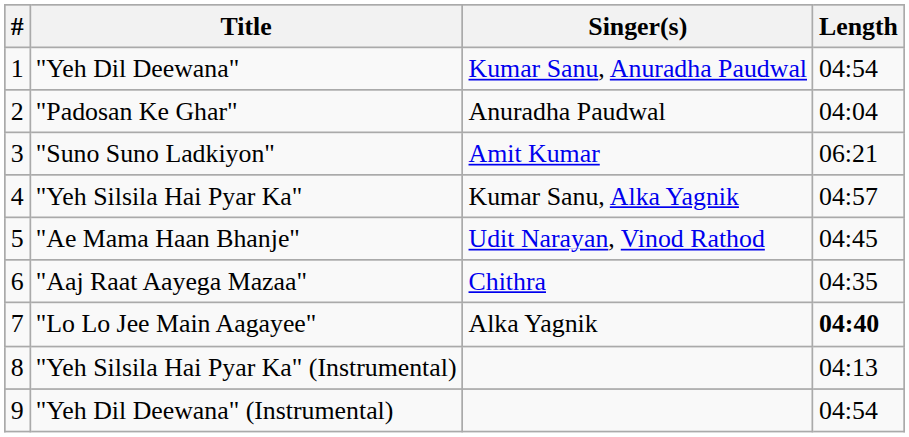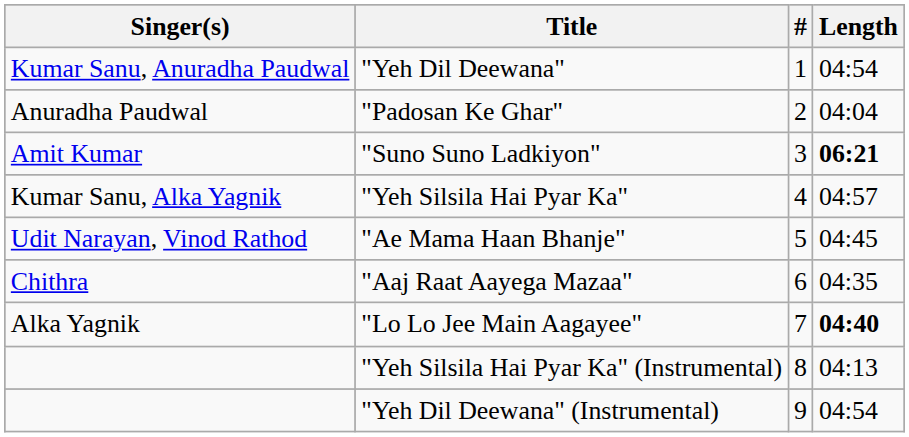columns swapped: # <-> Singer(s)
"Suno Suno Ladkiyon" | Length: normal -> bold
